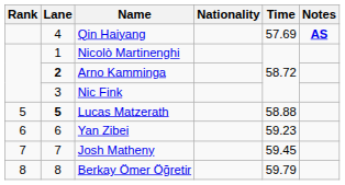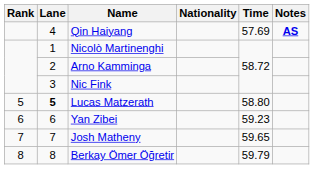Arno Kamminga | Lane: bold -> normal
Lucas Matzerath | Time: 58.88 -> 58.80
Josh Matheny | Time: 59.45 -> 59.65
